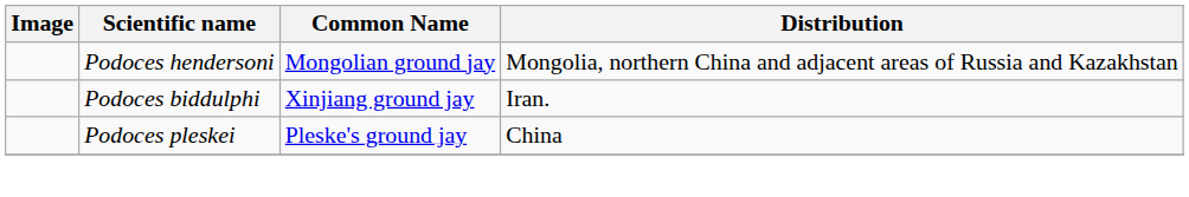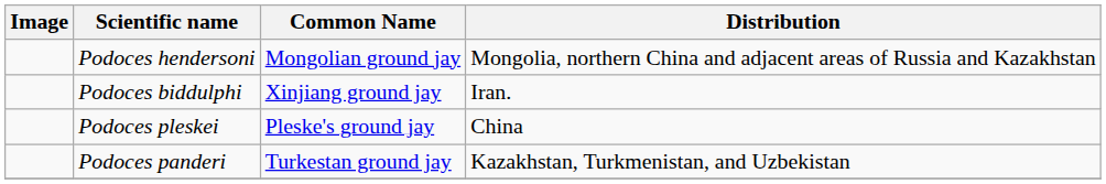+ row: Podoces panderi | Turkestan ground jay | Kazakhstan, Turkmenistan, and Uzbekistan
